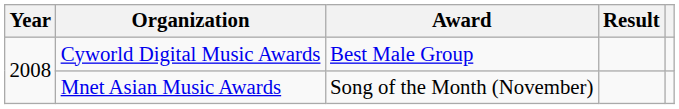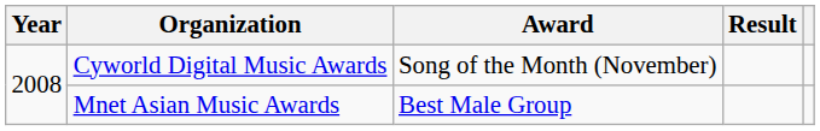Cyworld Digital Music Awards | Award: Best Male Group -> Song of the Month (November)
Mnet Asian Music Awards | Award: Song of the Month (November) -> Best Male Group
